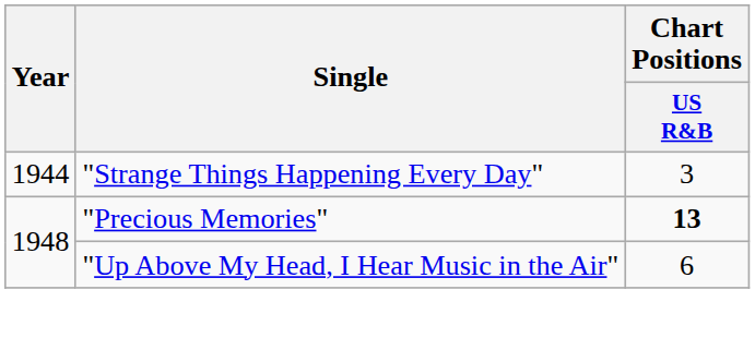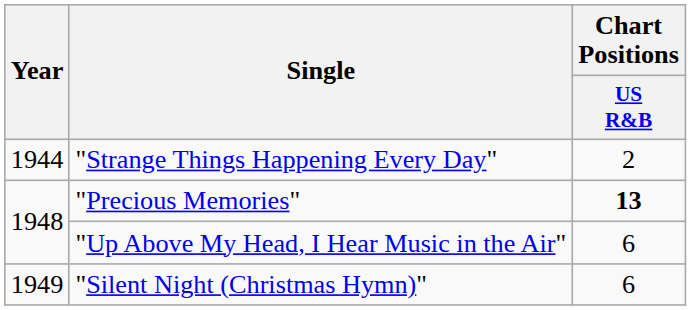"Strange Things Happening Every Day" | Chart Positions / US R&B: 3 -> 2
+ row: 1949 | "Silent Night (Christmas Hymn)" | 6
